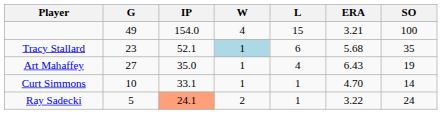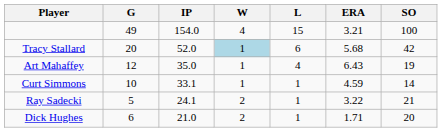Tracy Stallard | G: 23 -> 20
Tracy Stallard | IP: 52.1 -> 52.0
Tracy Stallard | SO: 35 -> 42
Art Mahaffey | G: 27 -> 12
Curt Simmons | ERA: 4.70 -> 4.59
Ray Sadecki | IP: lightsalmon background -> no background
Ray Sadecki | SO: 24 -> 21
+ row: Dick Hughes | 6 | 21.0 | 2 | 1 | 1.71 | 20
